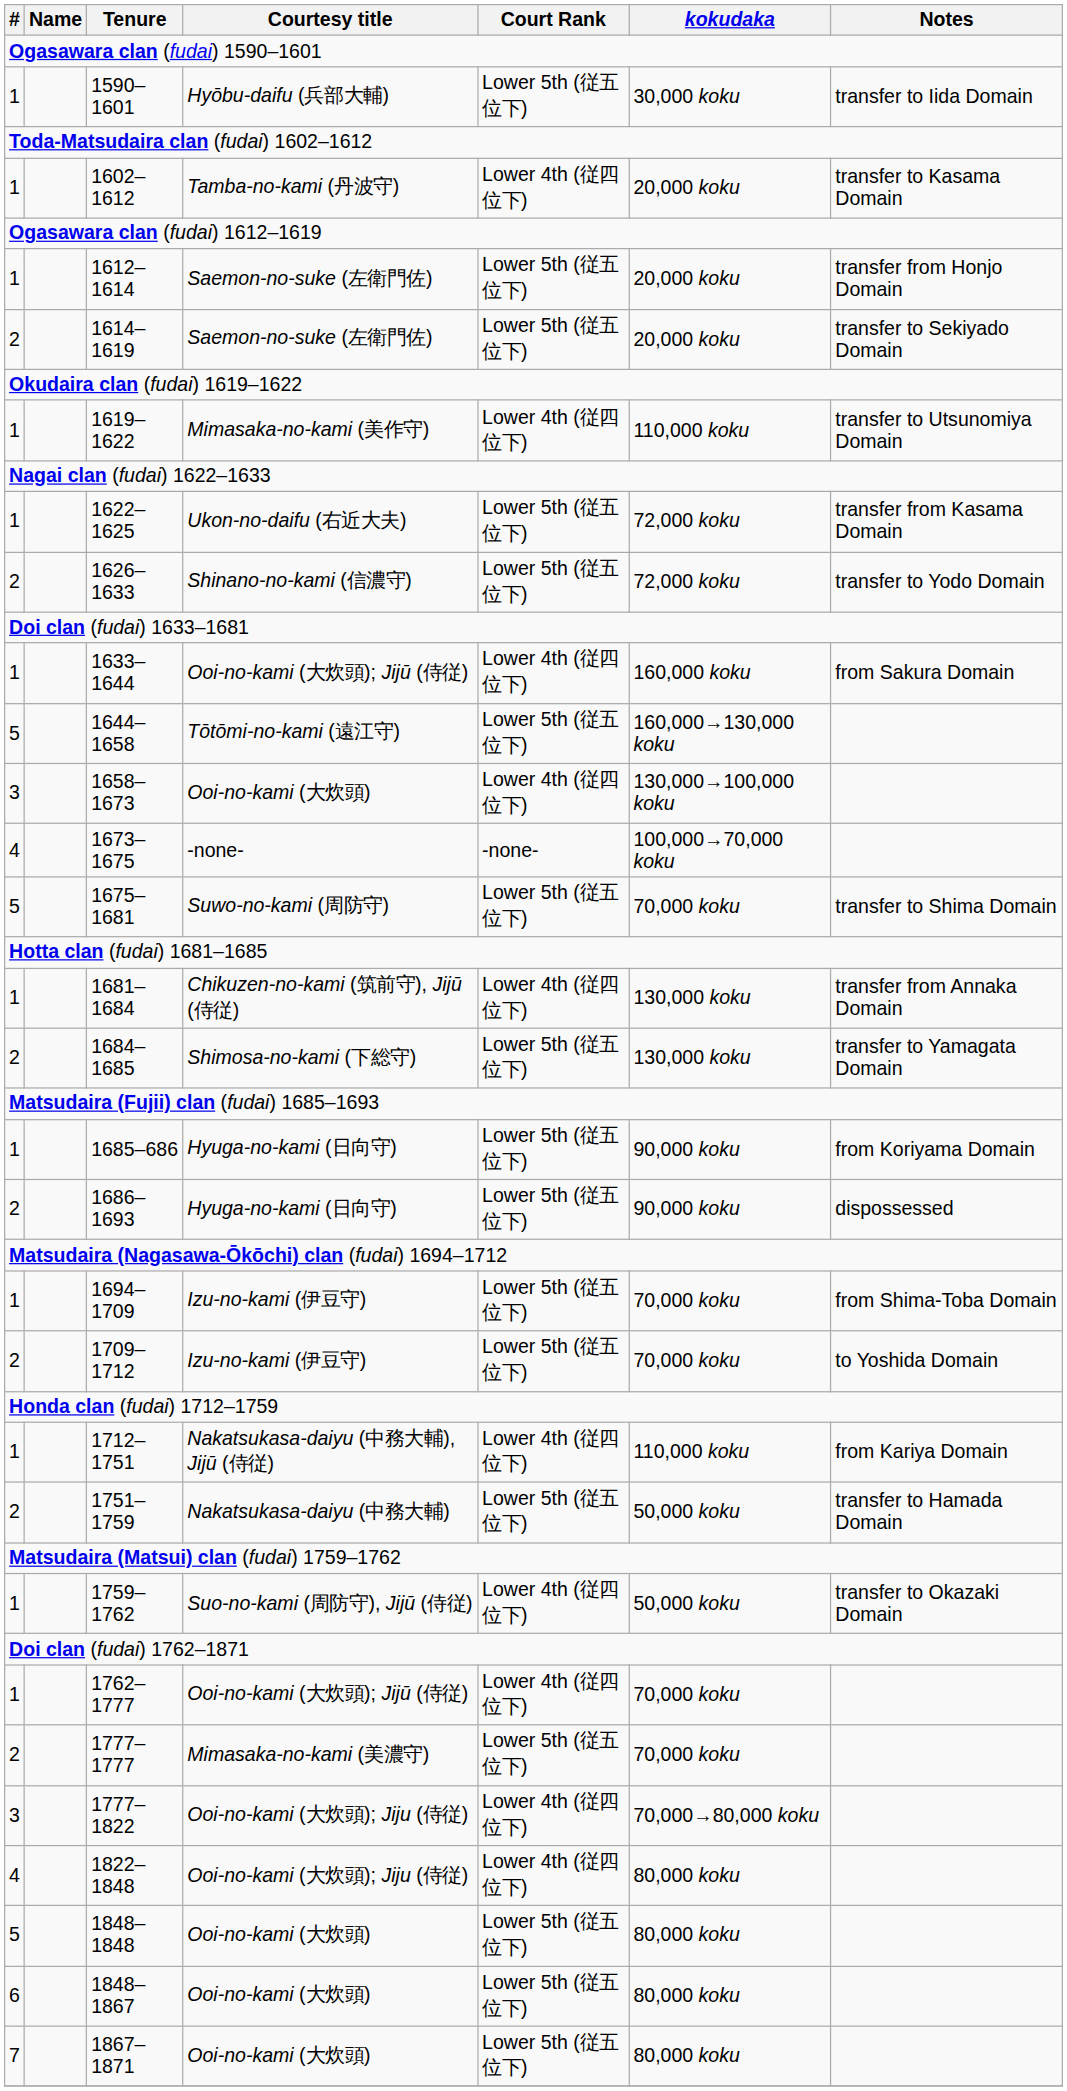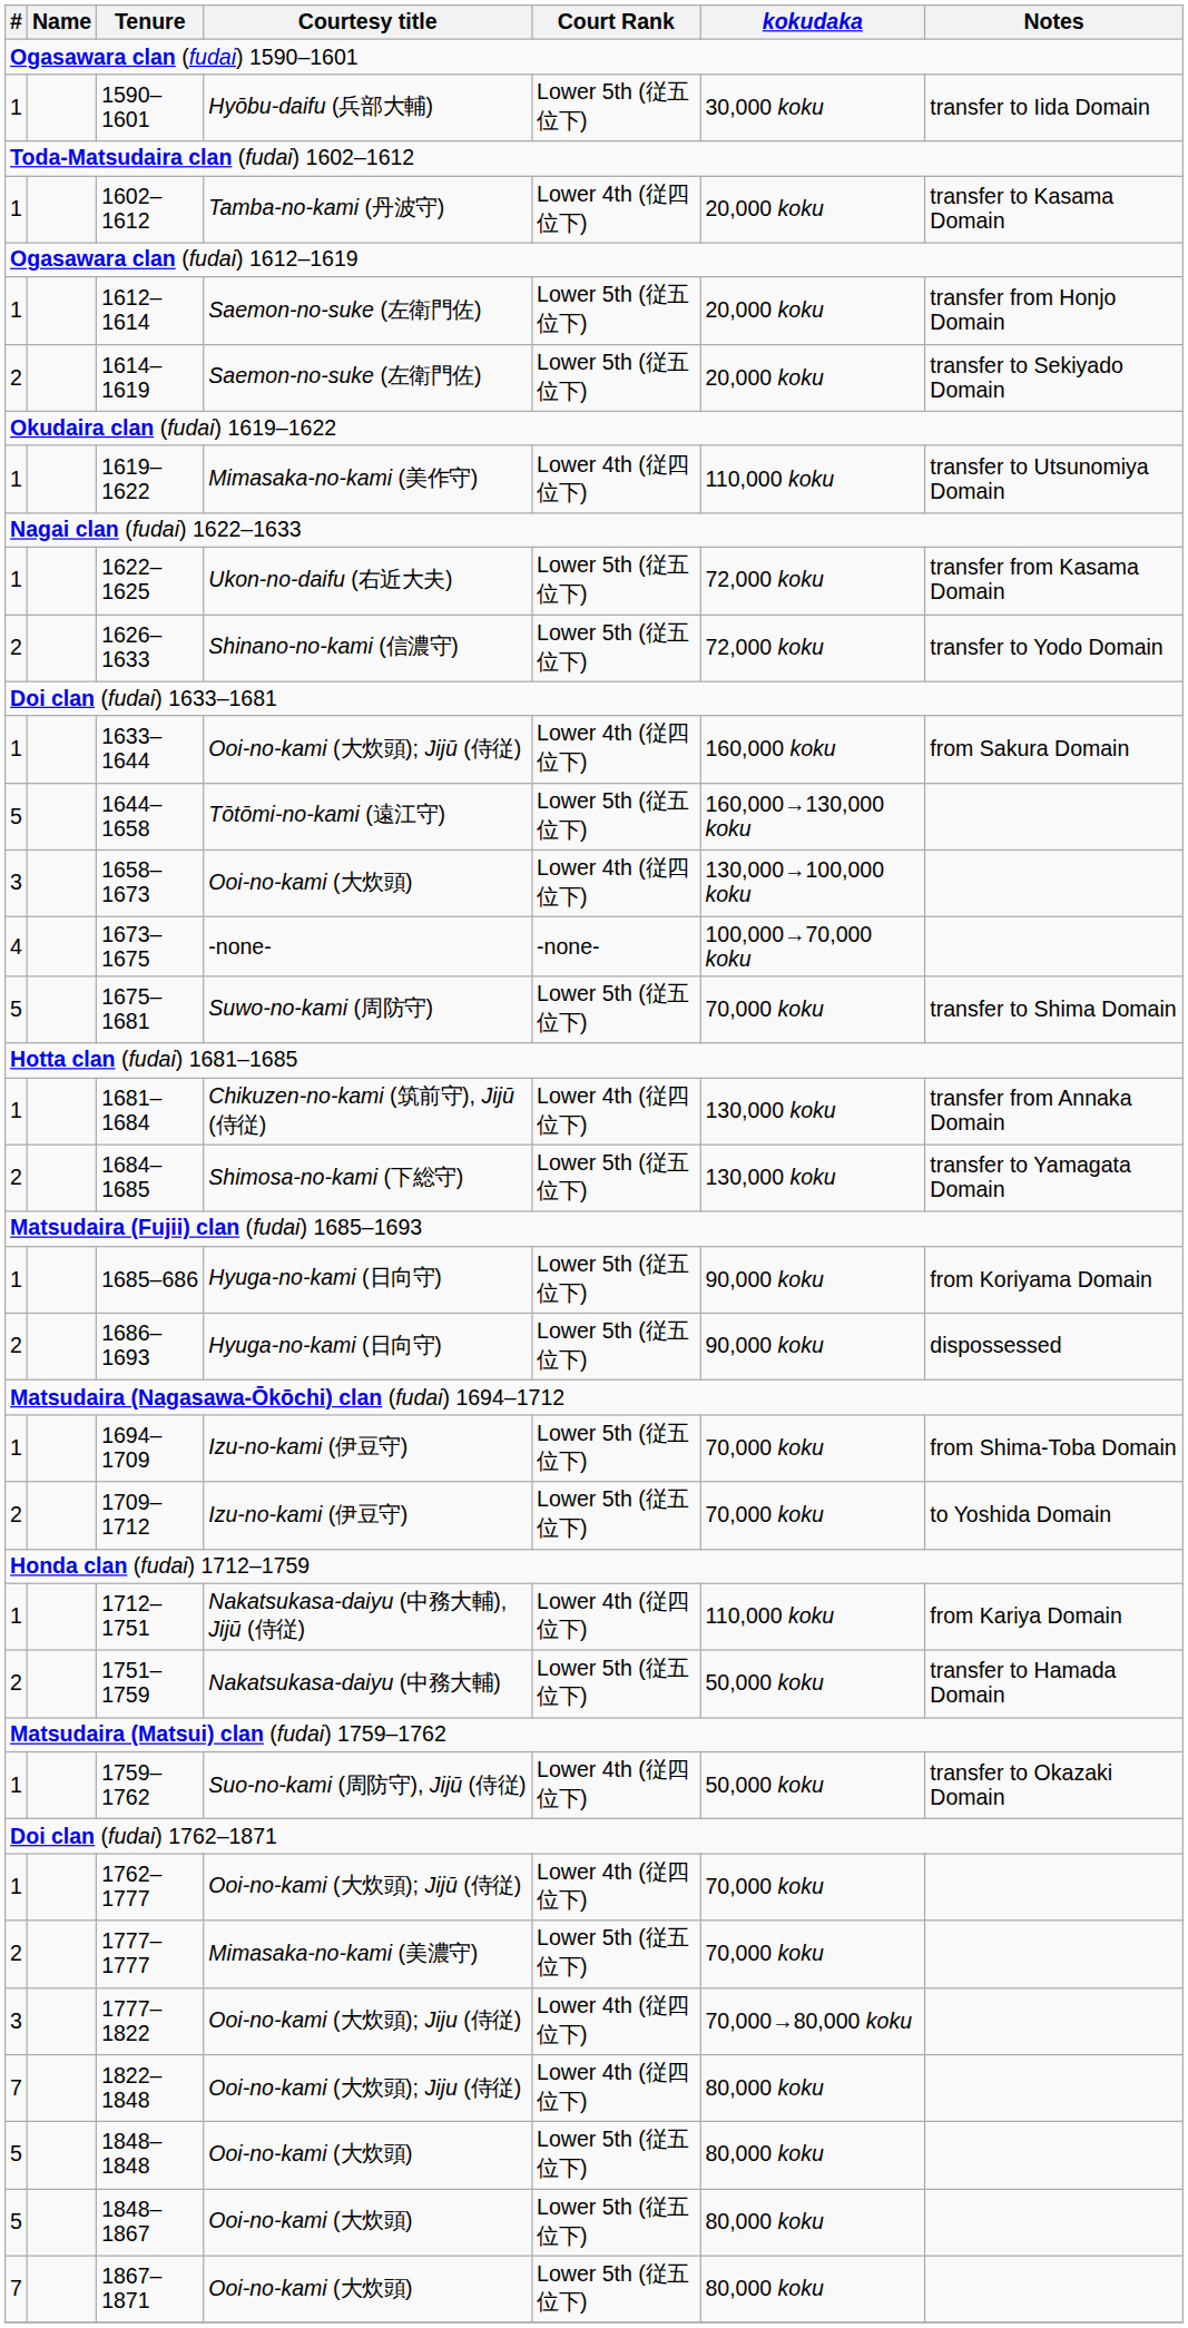1822–1848 | #: 4 -> 7
1848–1867 | #: 6 -> 5
